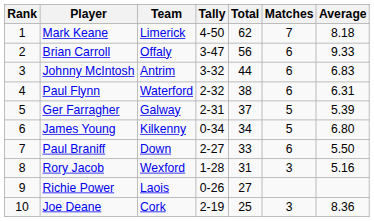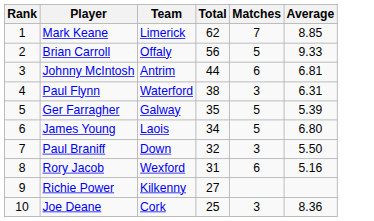- column: Tally | 4-50 | 3-47 | 3-32 | 2-32 | 2-31 | 0-34 | 2-27 | 1-28 | 0-26 | 2-19
Mark Keane | Average: 8.18 -> 8.85
Brian Carroll | Matches: 6 -> 5
Johnny McIntosh | Average: 6.83 -> 6.81
Paul Flynn | Matches: 6 -> 3
Ger Farragher | Total: 37 -> 35
James Young | Team: Kilkenny -> Laois
Paul Braniff | Total: 33 -> 32
Paul Braniff | Matches: 6 -> 3
Rory Jacob | Matches: 3 -> 6
Richie Power | Team: Laois -> Kilkenny
